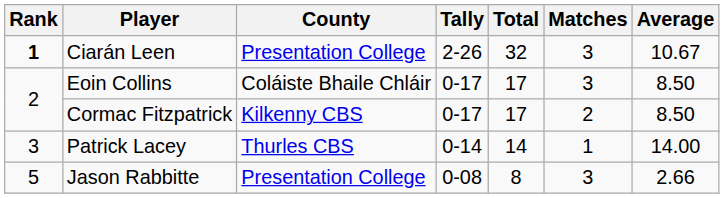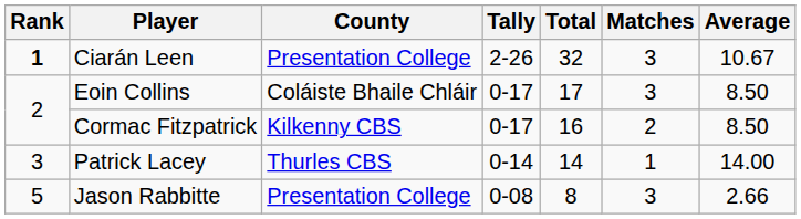Cormac Fitzpatrick | Total: 17 -> 16
